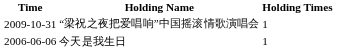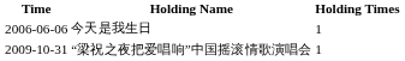rows swapped: 今天是我生日 <-> “梁祝之夜把爱唱响”中国摇滚情歌演唱会
